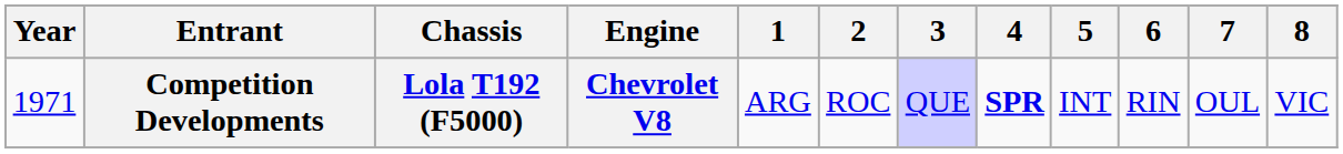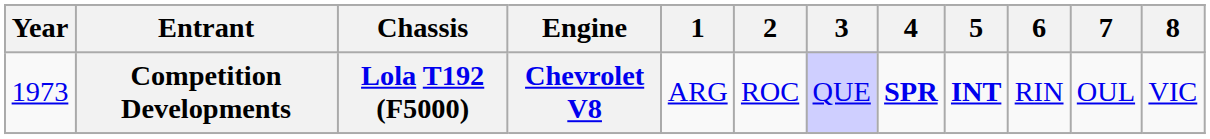Competition Developments | Year: 1971 -> 1973
Competition Developments | 5: normal -> bold
